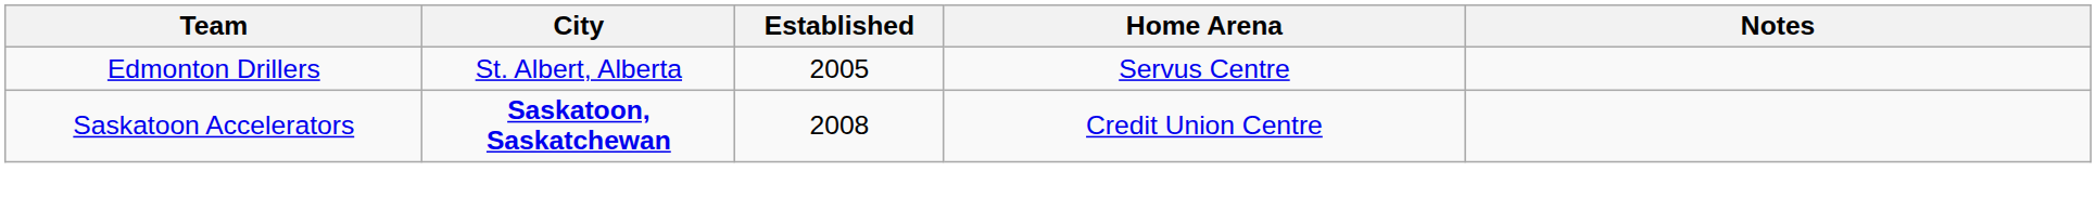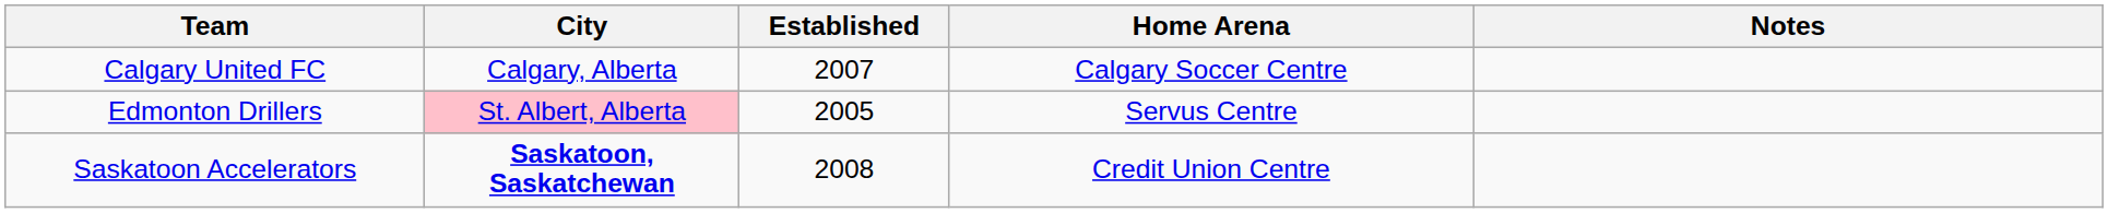+ row: Calgary United FC | Calgary, Alberta | 2007 | Calgary Soccer Centre
Edmonton Drillers | City: no background -> pink background
